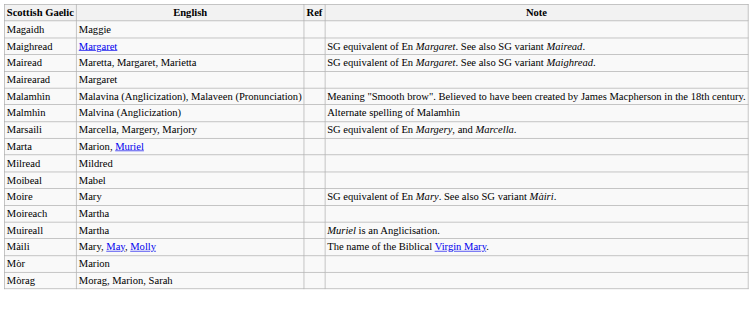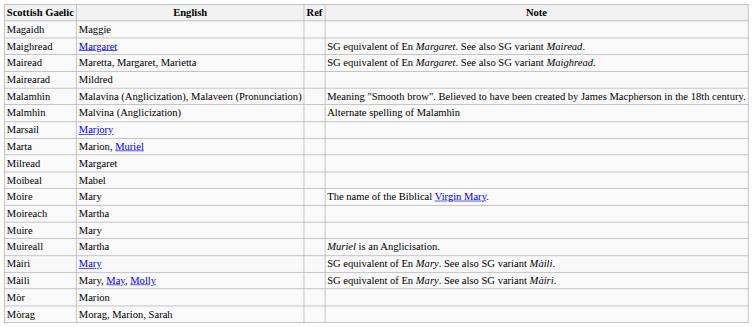Mairearad | English: Margaret -> Mildred
+ row: Marsail | Marjory
- row: Marsaili | Marcella, Margery, Marjory | SG equivalent of En Margery, and Marcella.
Milread | English: Mildred -> Margaret
Moire | Note: SG equivalent of En Mary. See also SG variant Màiri. -> The name of the Biblical Virgin Mary.
+ row: Muire | Mary
+ row: Màiri | Mary | SG equivalent of En Mary. See also SG variant Màili.
Màili | Note: The name of the Biblical Virgin Mary. -> SG equivalent of En Mary. See also SG variant Màiri.
